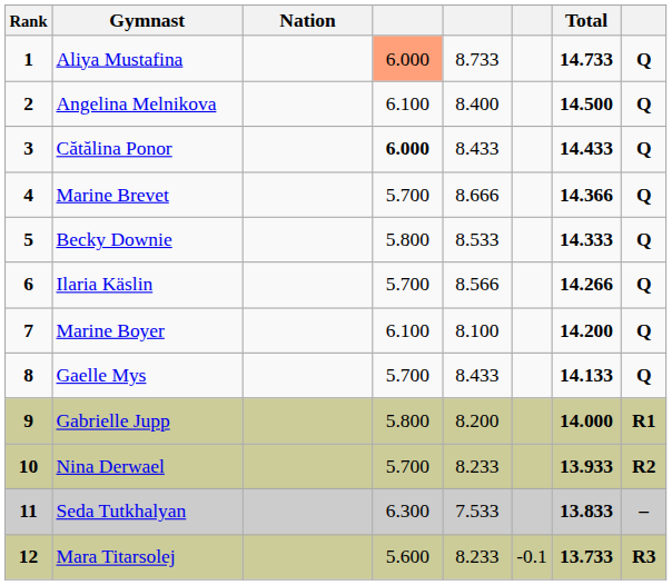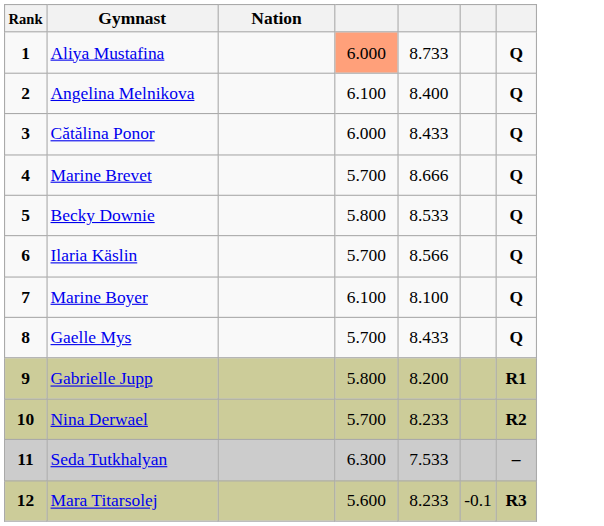- column: Total | 14.733 | 14.500 | 14.433 | 14.366 | 14.333 | 14.266 | 14.200 | 14.133 | 14.000 | 13.933 | 13.833 | 13.733
Cătălina Ponor | column 4: bold -> normal
